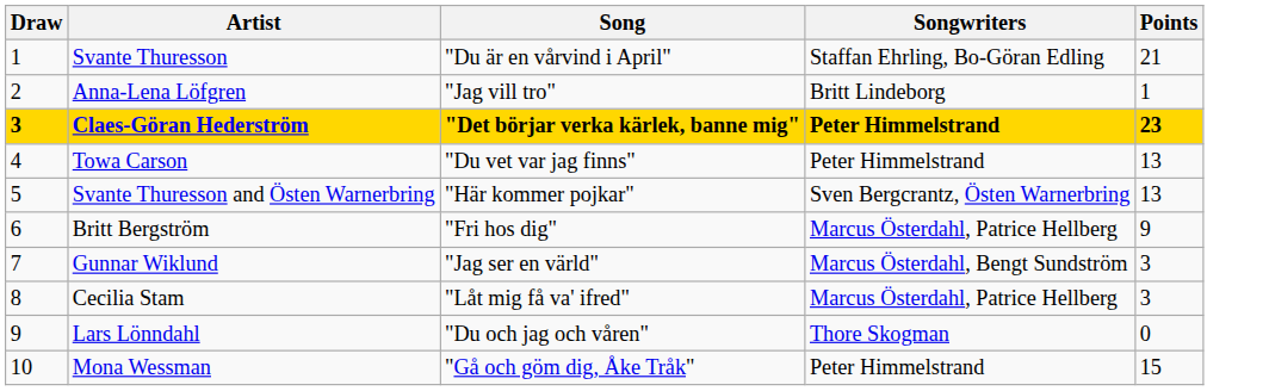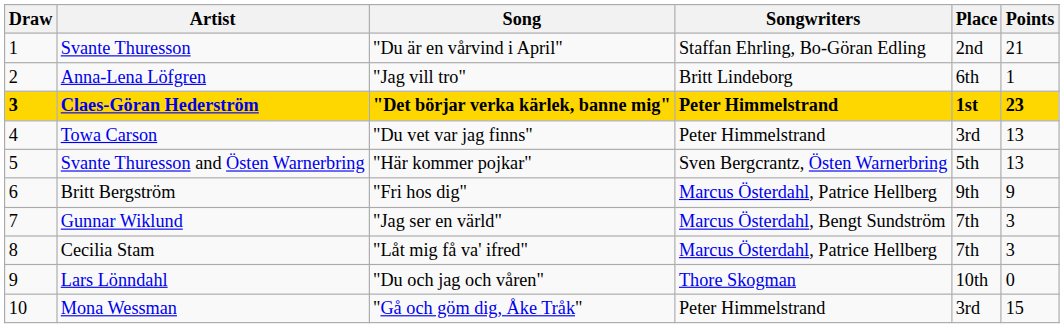+ column: Place | 2nd | 6th | 1st | 3rd | 5th | 9th | 7th | 7th | 10th | 3rd
